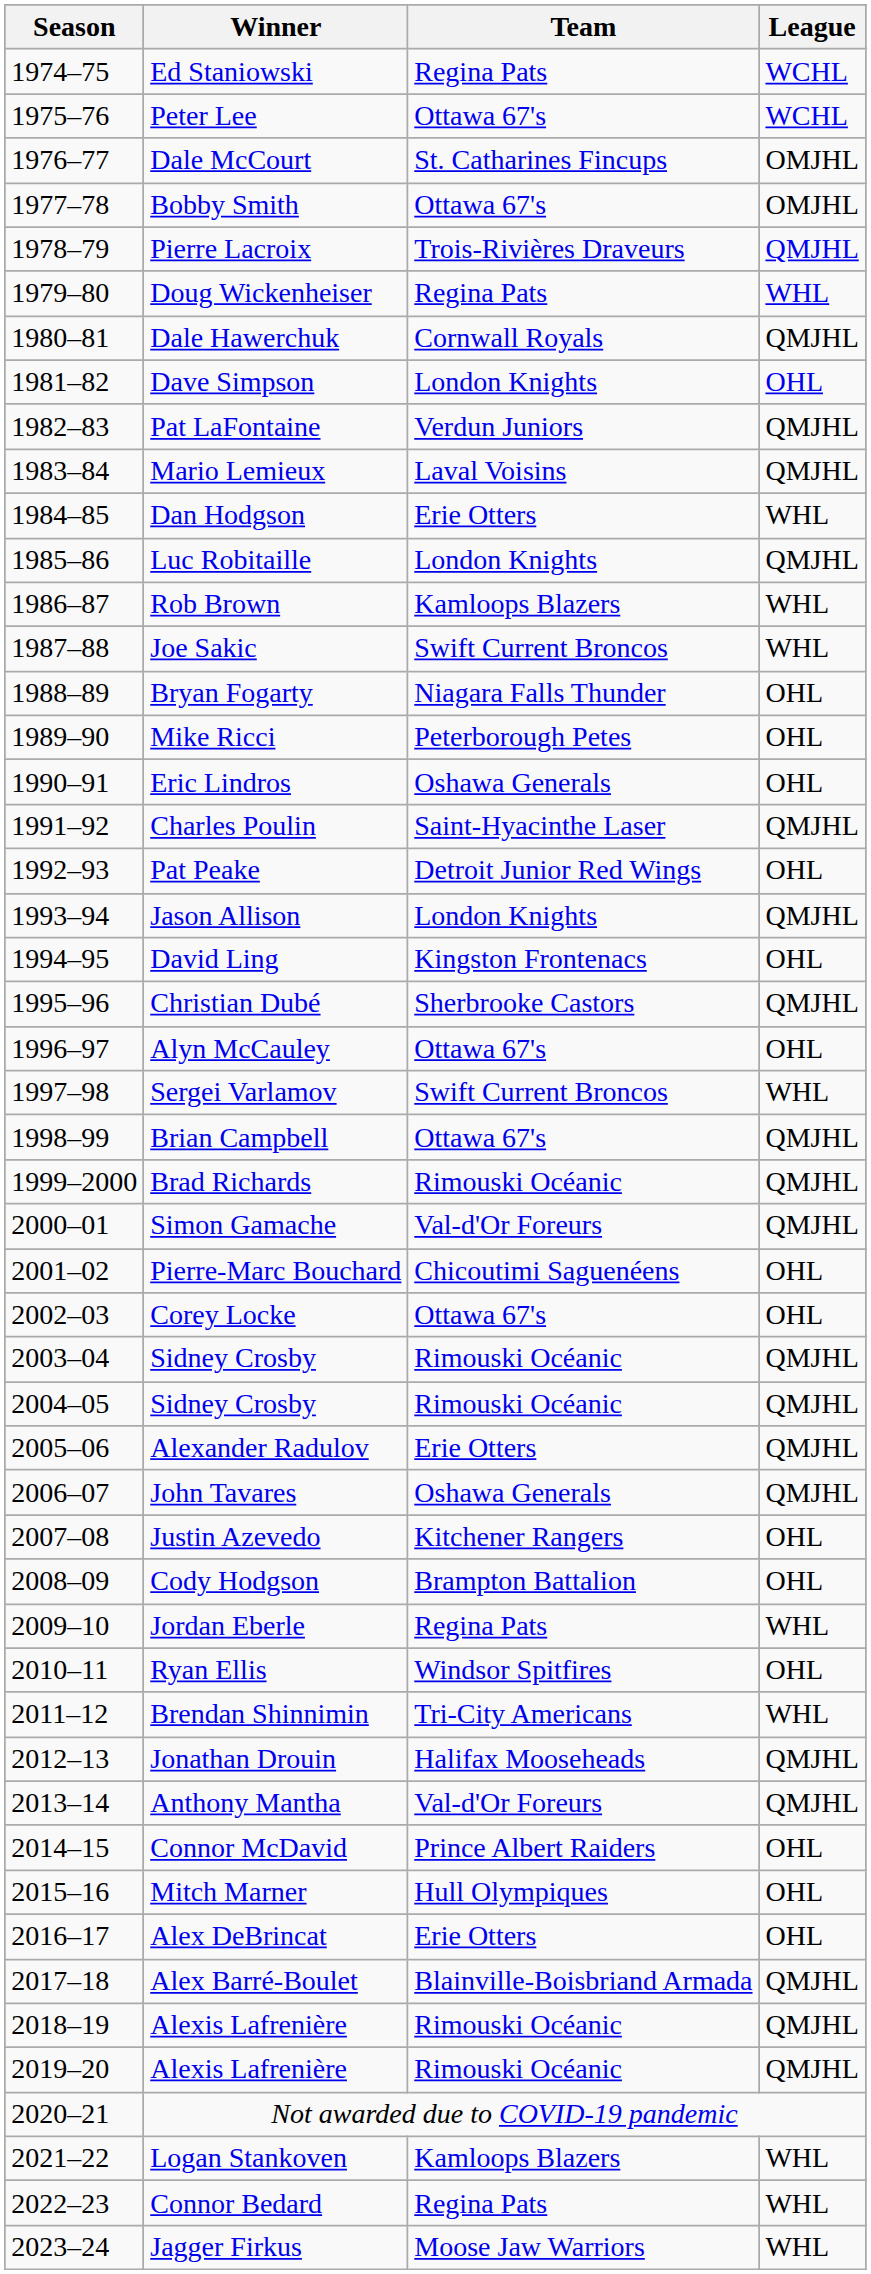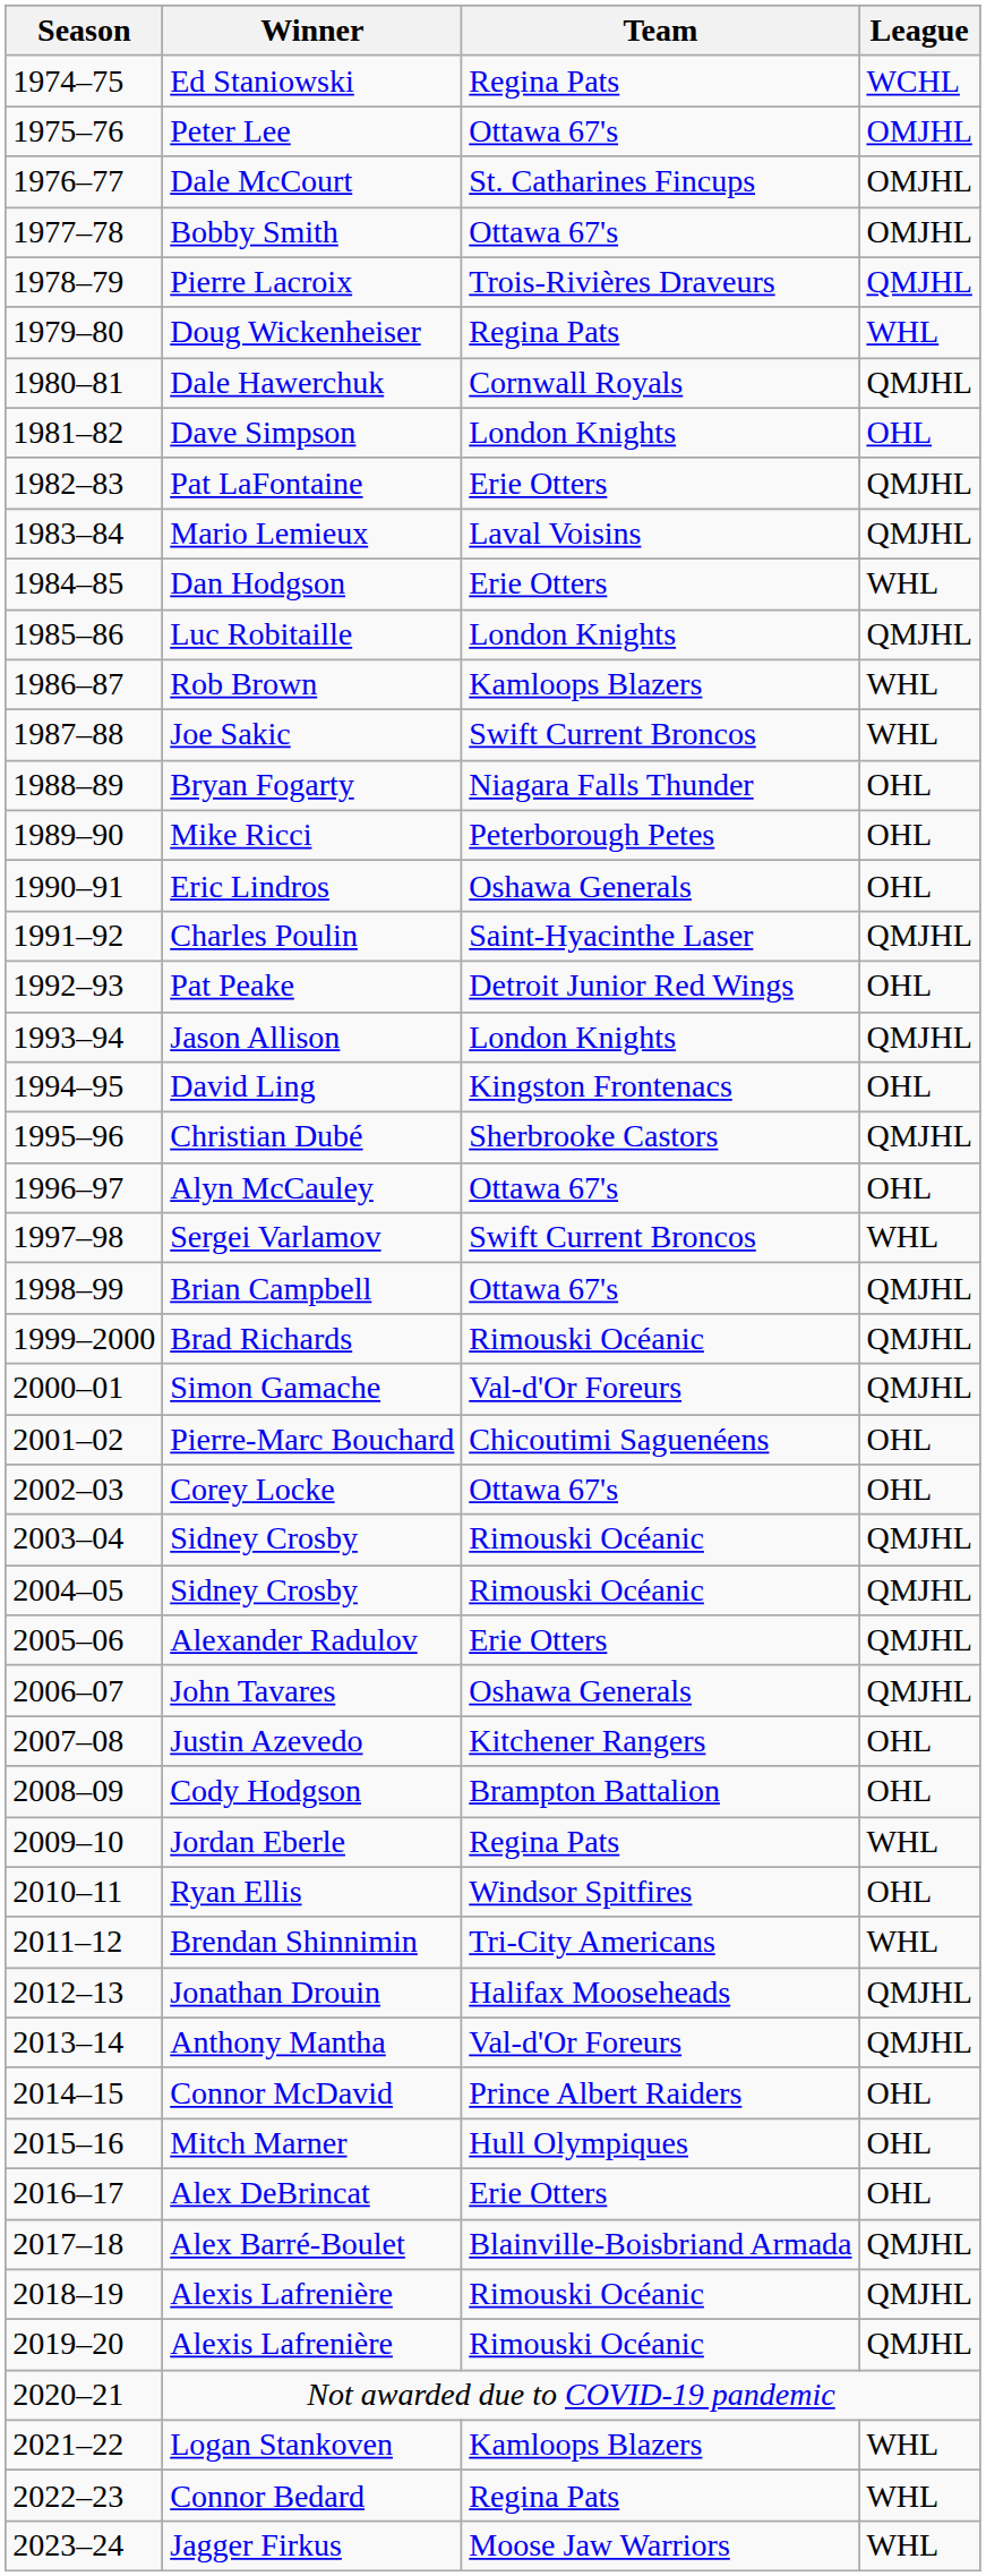Peter Lee | League: WCHL -> OMJHL
Pat LaFontaine | Team: Verdun Juniors -> Erie Otters
